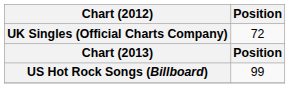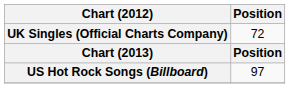US Hot Rock Songs (Billboard) | Position: 99 -> 97
